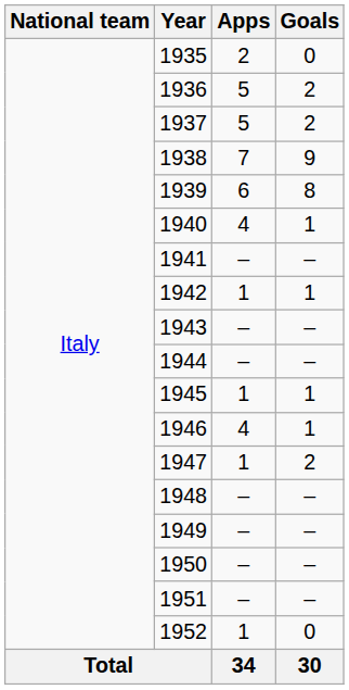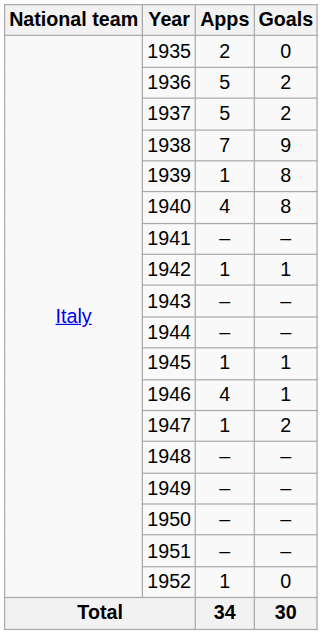1939 | Apps: 6 -> 1
1940 | Goals: 1 -> 8
